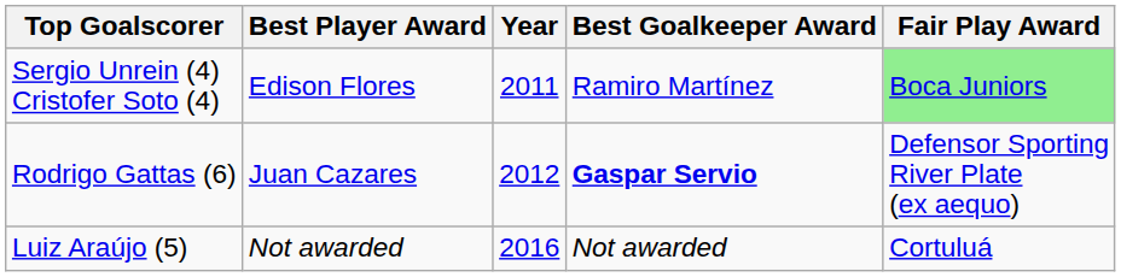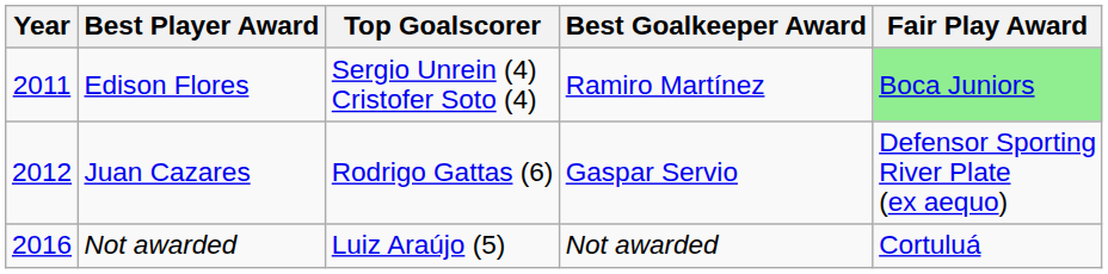columns swapped: Year <-> Top Goalscorer
Juan Cazares | Best Goalkeeper Award: bold -> normal
